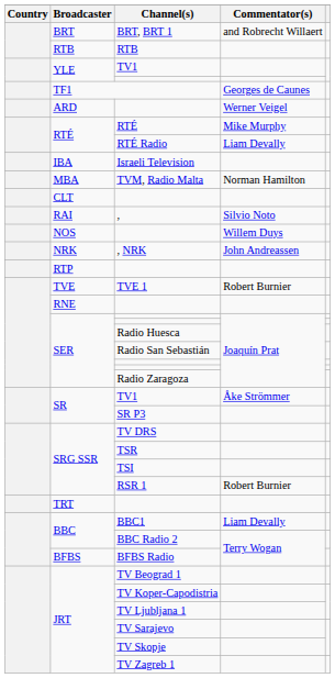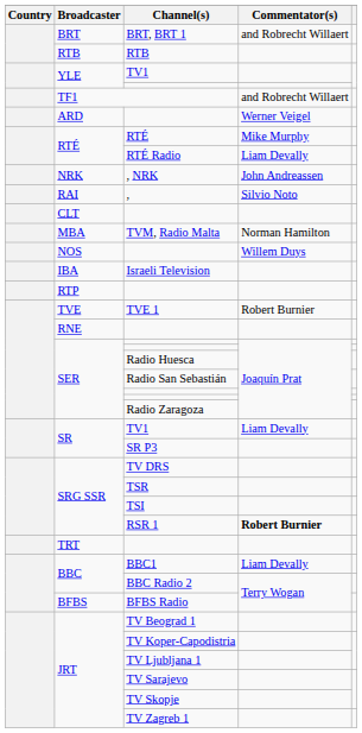TF1 | Commentator(s): Georges de Caunes -> and Robrecht Willaert
rows swapped: Israeli Television <-> , NRK
rows swapped: , <-> TVM, Radio Malta
SR / TV1 | Commentator(s): Åke Strömmer -> Liam Devally
RSR 1 | Commentator(s): normal -> bold
